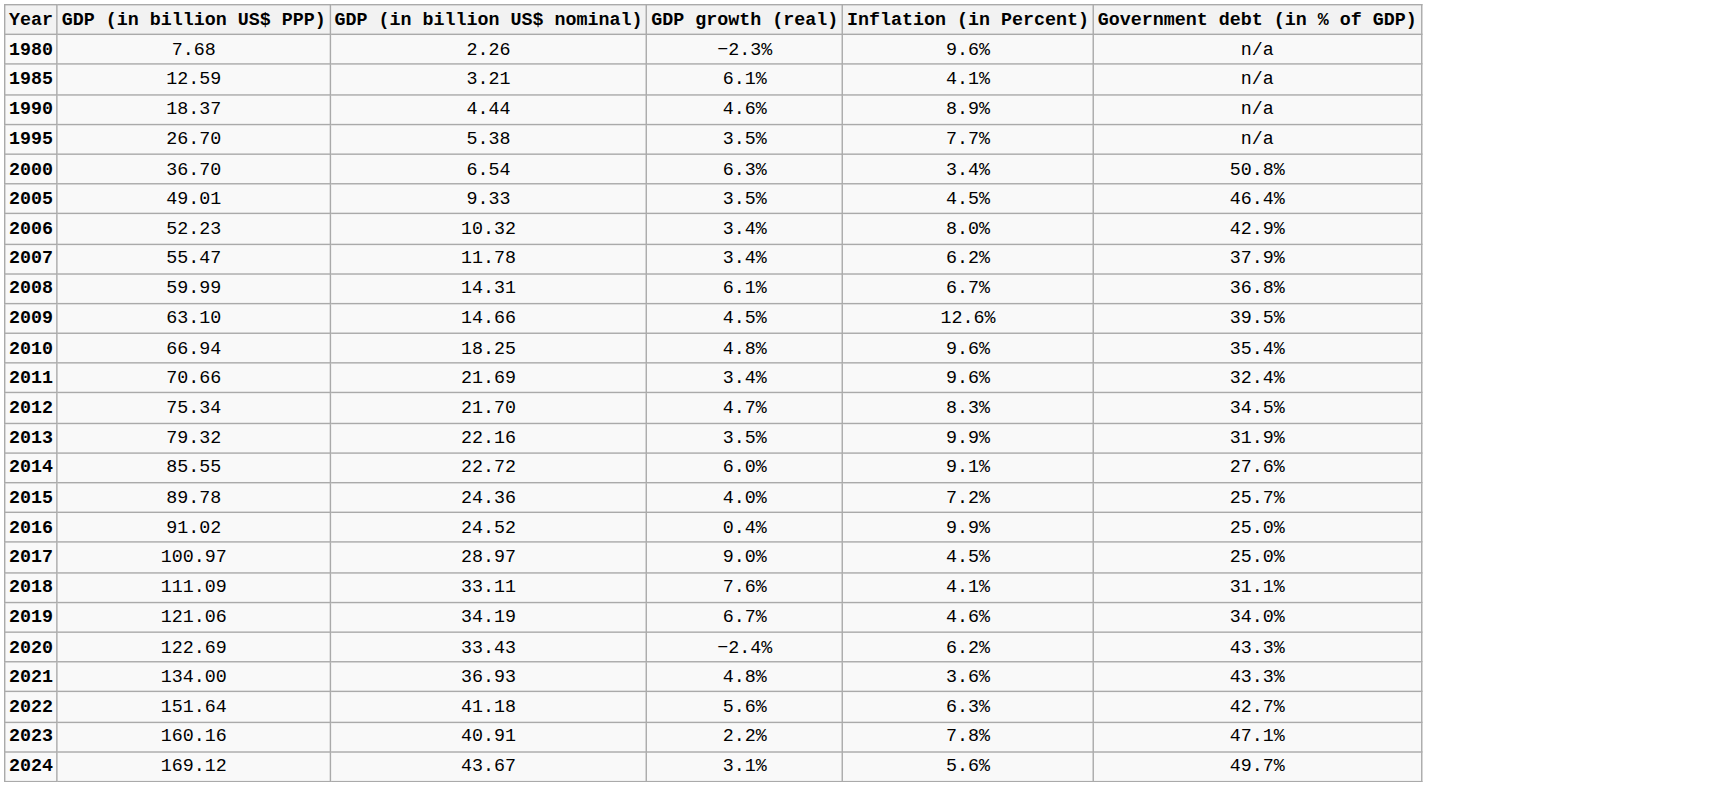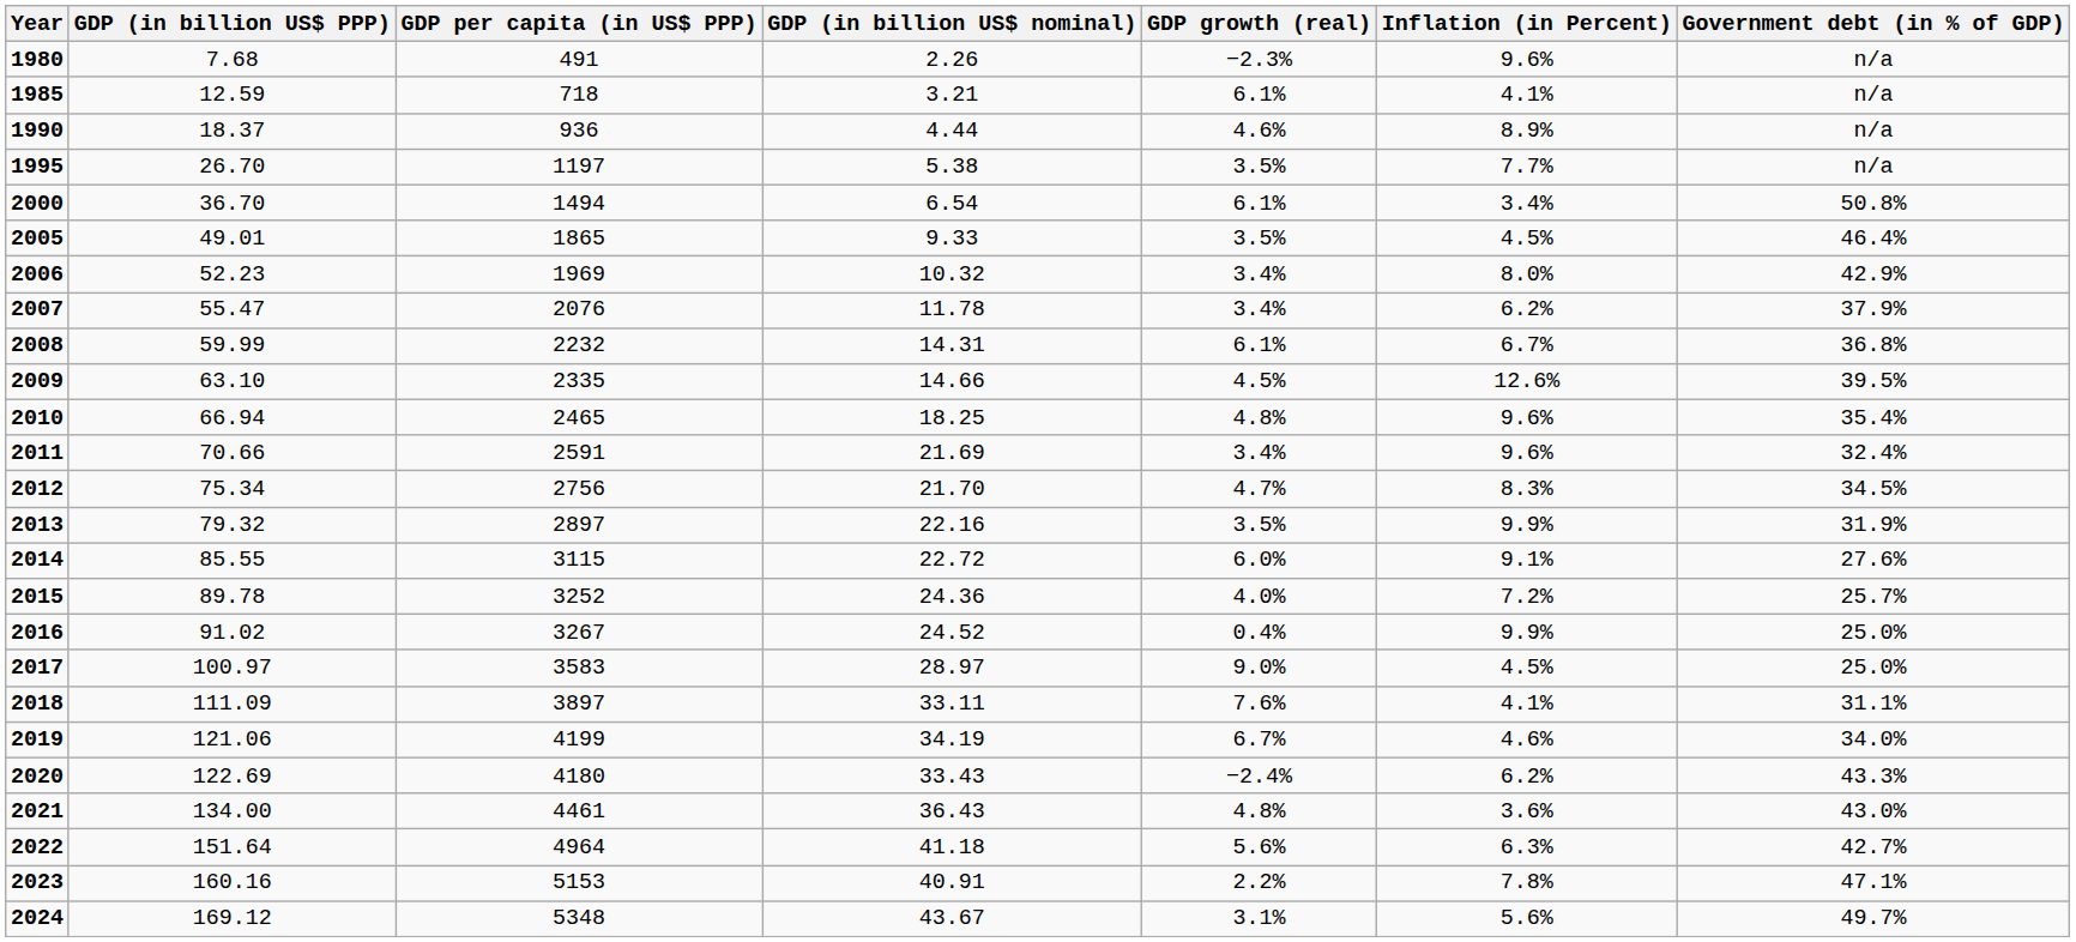+ column: GDP per capita (in US$ PPP) | 491 | 718 | 936 | 1197 | 1494 | 1865 | 1969 | 2076 | 2232 | 2335 | 2465 | 2591 | 2756 | 2897 | 3115 | 3252 | 3267 | 3583 | 3897 | 4199 | 4180 | 4461 | 4964 | 5153 | 5348
2000 | GDP growth (real): 6.3% -> 6.1%
2021 | GDP (in billion US$ nominal): 36.93 -> 36.43
2021 | Government debt (in % of GDP): 43.3% -> 43.0%
